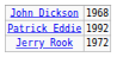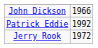John Dickson | column 2: 1968 -> 1966
